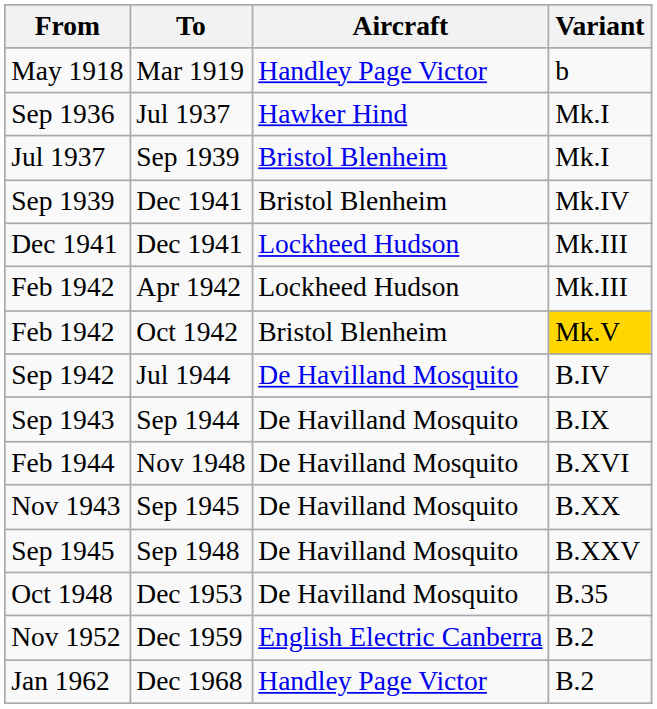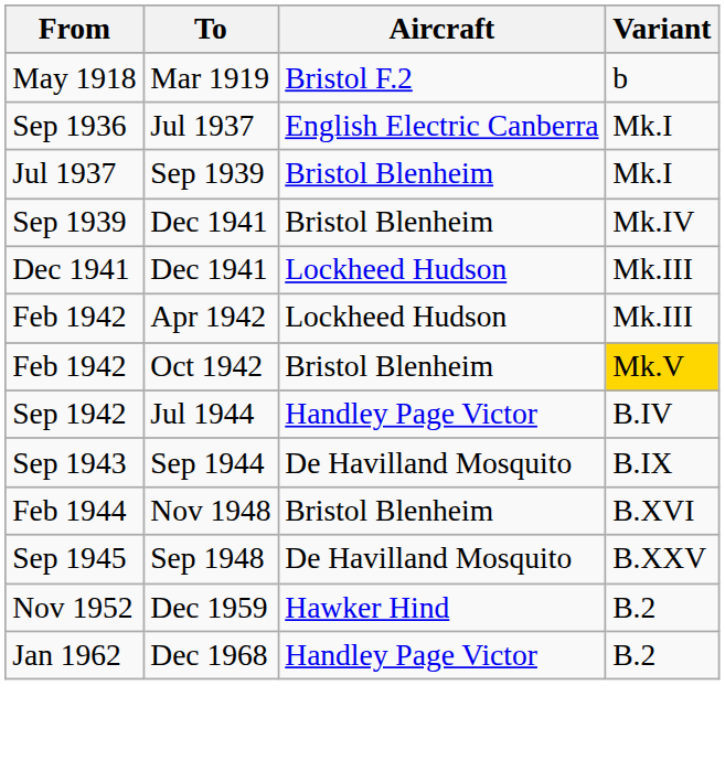May 1918 | Aircraft: Handley Page Victor -> Bristol F.2
Sep 1936 | Aircraft: Hawker Hind -> English Electric Canberra
Sep 1942 | Aircraft: De Havilland Mosquito -> Handley Page Victor
Feb 1944 | Aircraft: De Havilland Mosquito -> Bristol Blenheim
- row: Nov 1943 | Sep 1945 | De Havilland Mosquito | B.XX
- row: Oct 1948 | Dec 1953 | De Havilland Mosquito | B.35
Nov 1952 | Aircraft: English Electric Canberra -> Hawker Hind
